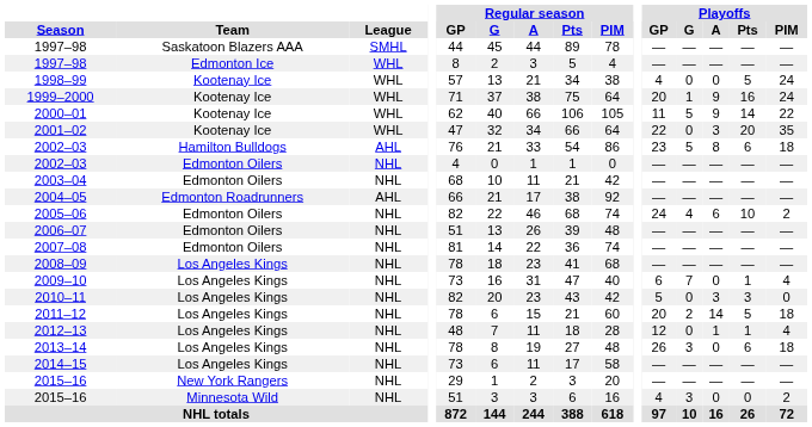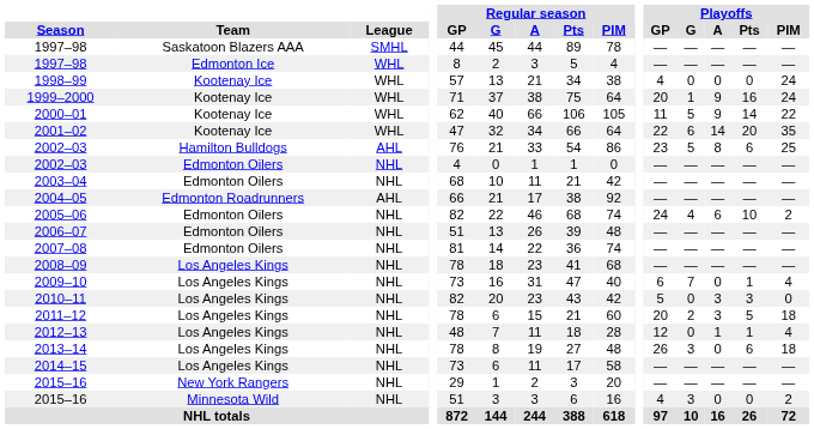1998–99 | Playoffs / Pts: 5 -> 0
2001–02 | Playoffs / G: 0 -> 6
2001–02 | Playoffs / A: 3 -> 14
2002–03 / Hamilton Bulldogs | Playoffs / PIM: 18 -> 25
2011–12 | Playoffs / A: 14 -> 3
